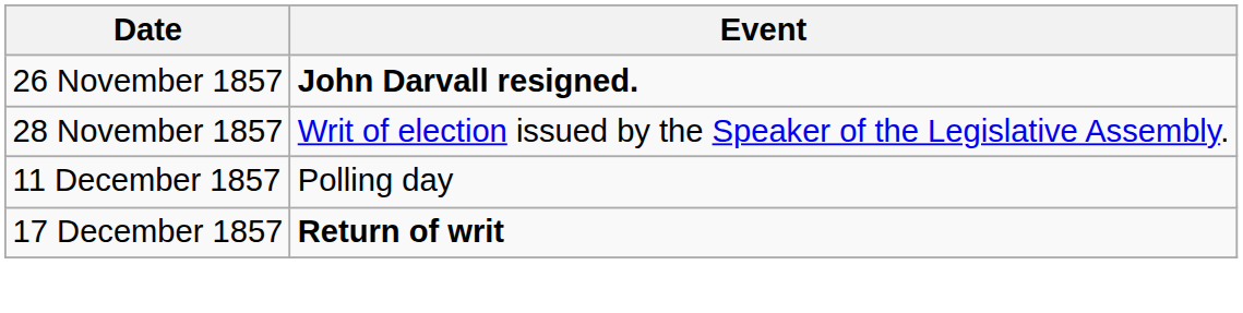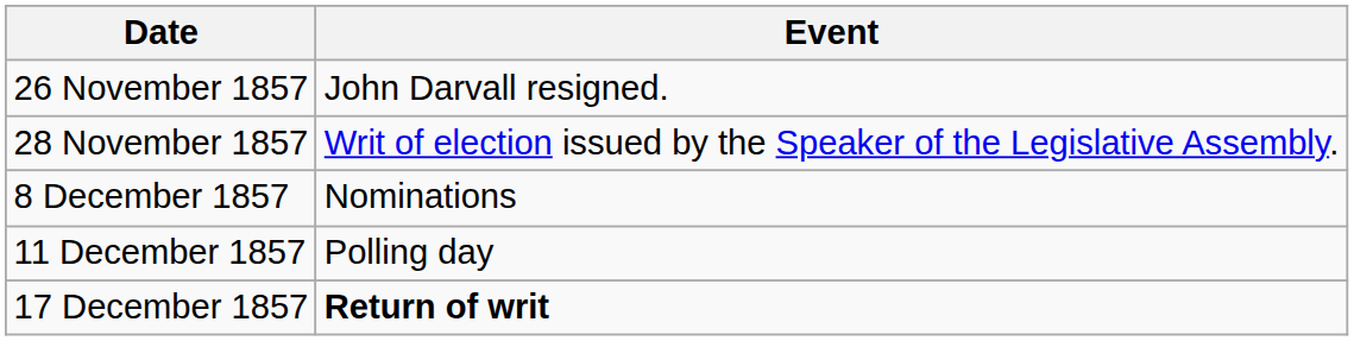26 November 1857 | Event: bold -> normal
+ row: 8 December 1857 | Nominations
